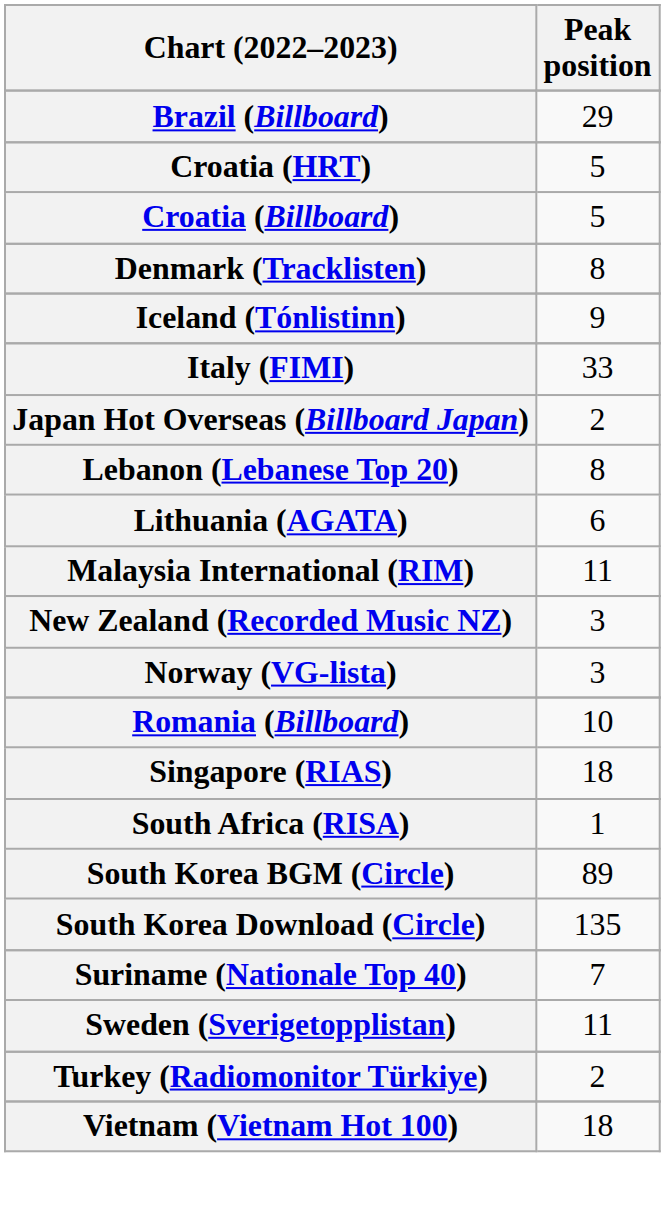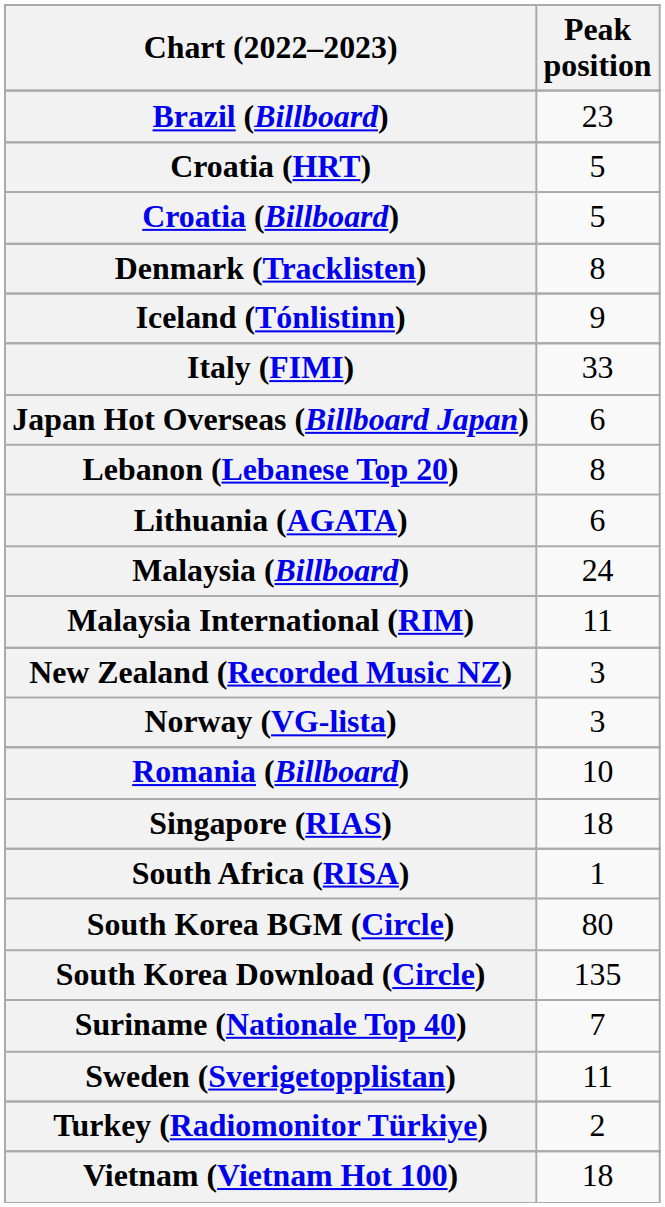Brazil (Billboard) | Peak position: 29 -> 23
Japan Hot Overseas (Billboard Japan) | Peak position: 2 -> 6
+ row: Malaysia (Billboard) | 24
South Korea BGM (Circle) | Peak position: 89 -> 80
